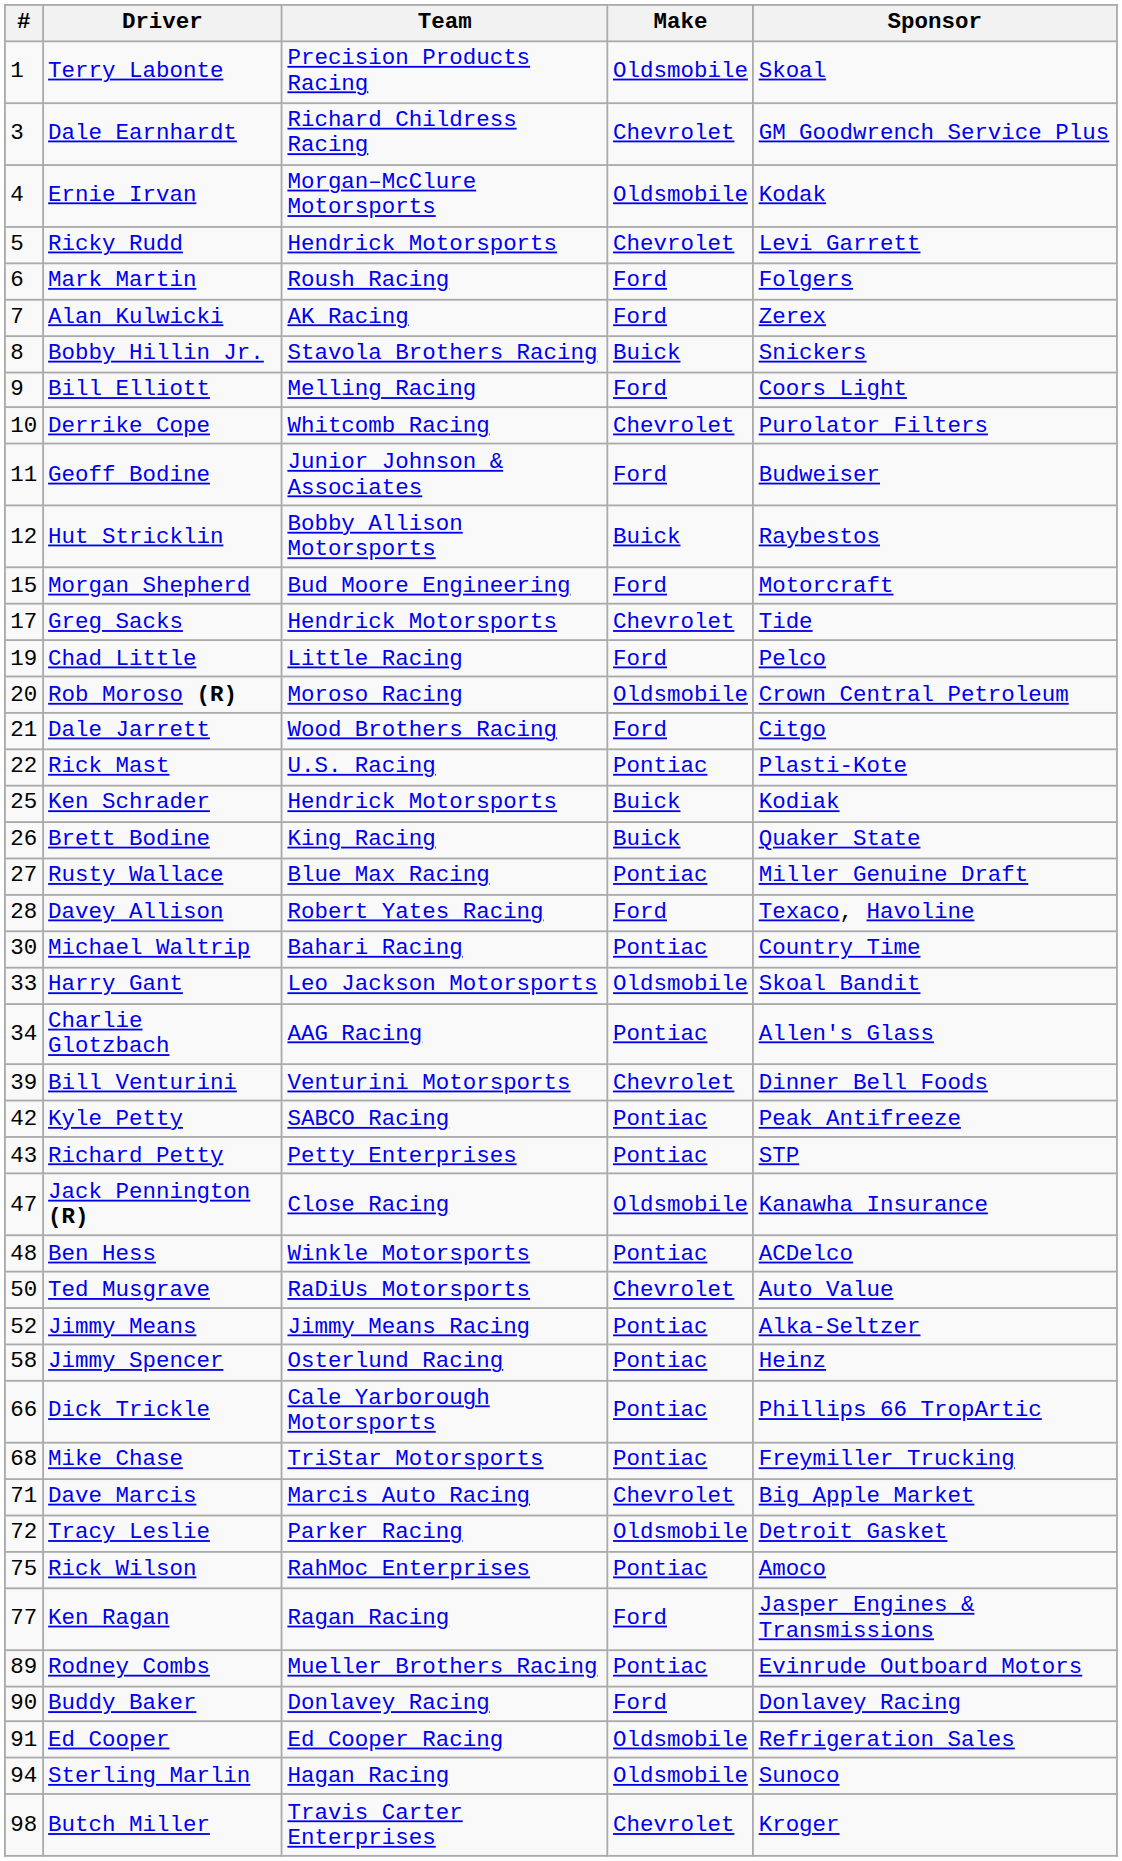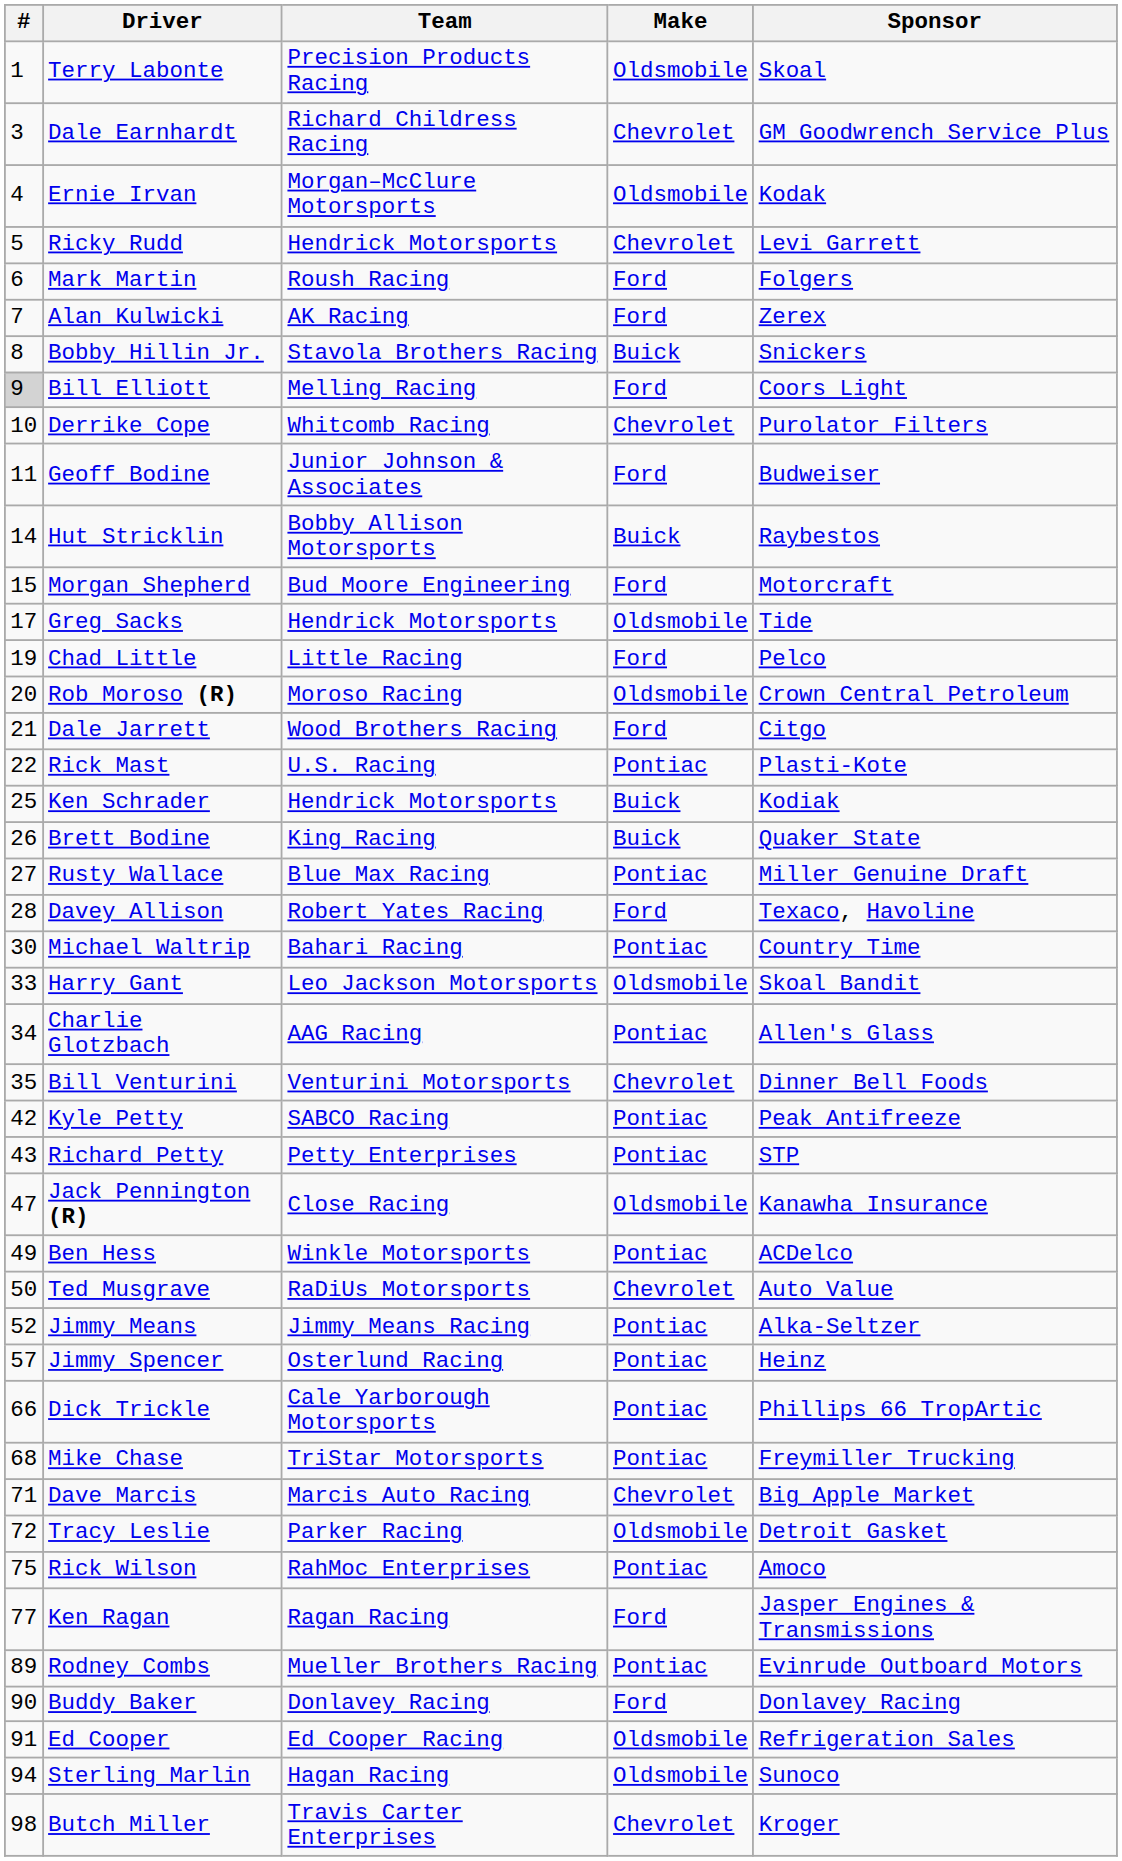Bill Elliott | #: no background -> lightgrey background
Hut Stricklin | #: 12 -> 14
Greg Sacks | Make: Chevrolet -> Oldsmobile
Bill Venturini | #: 39 -> 35
Ben Hess | #: 48 -> 49
Jimmy Spencer | #: 58 -> 57
